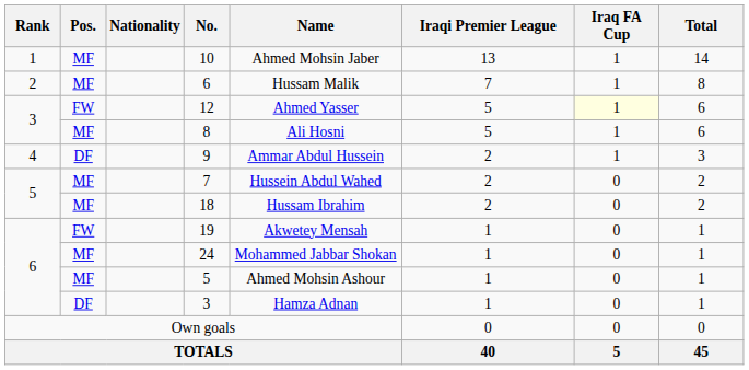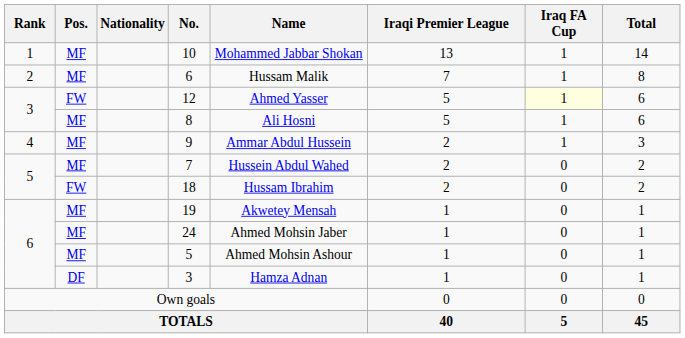10 | Name: Ahmed Mohsin Jaber -> Mohammed Jabbar Shokan
9 | Pos.: DF -> MF
18 | Pos.: MF -> FW
19 | Pos.: FW -> MF
24 | Name: Mohammed Jabbar Shokan -> Ahmed Mohsin Jaber
